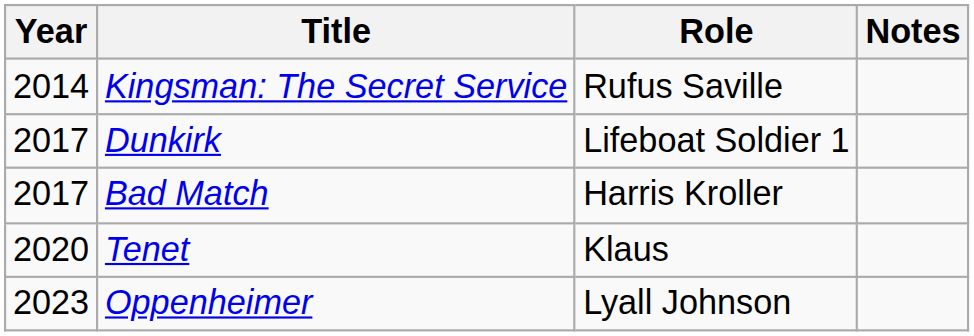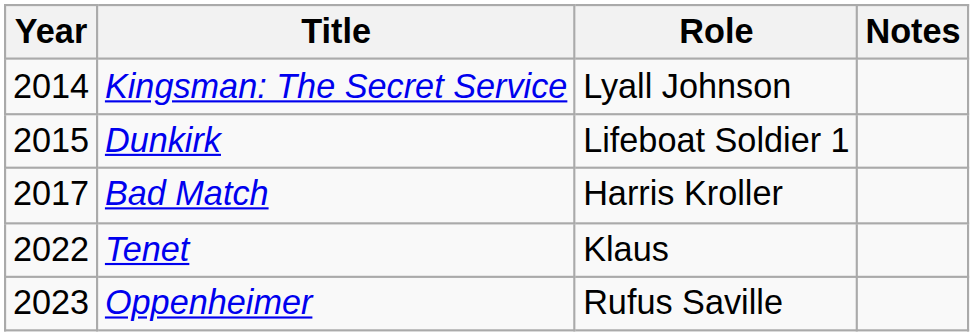Kingsman: The Secret Service | Role: Rufus Saville -> Lyall Johnson
Dunkirk | Year: 2017 -> 2015
Tenet | Year: 2020 -> 2022
Oppenheimer | Role: Lyall Johnson -> Rufus Saville
